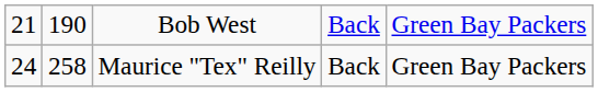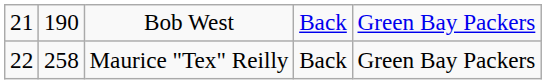Maurice "Tex" Reilly | column 1: 24 -> 22
